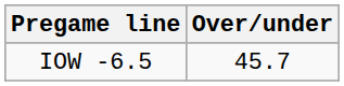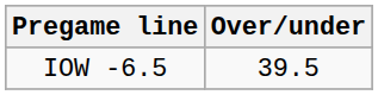IOW -6.5 | Over/under: 45.7 -> 39.5
